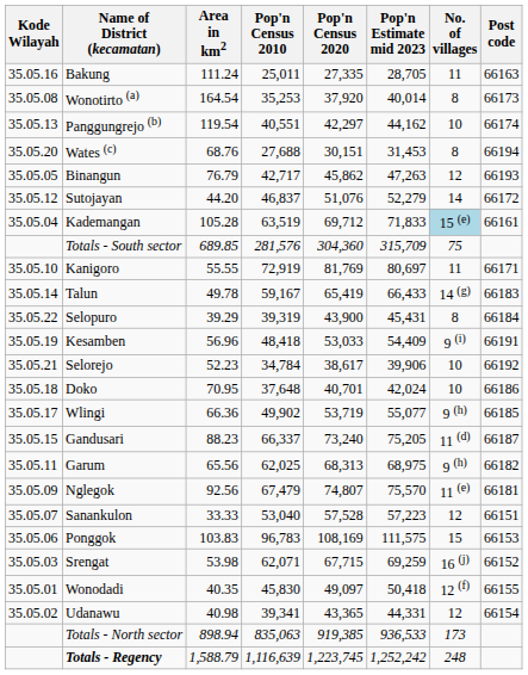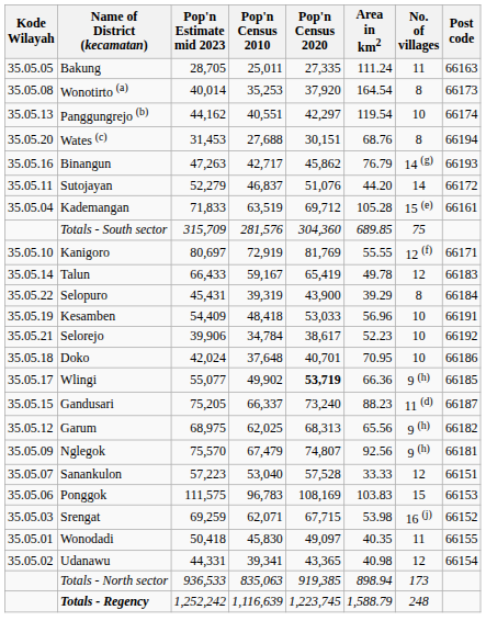columns swapped: Area in km2 <-> Pop'n Estimate mid 2023
Bakung | Kode Wilayah: 35.05.16 -> 35.05.05
Binangun | Kode Wilayah: 35.05.05 -> 35.05.16
Binangun | No. of villages: 12 -> 14 (g)
Sutojayan | Kode Wilayah: 35.05.12 -> 35.05.11
Kademangan | No. of villages: lightblue background -> no background
Kanigoro | No. of villages: 11 -> 12 (f)
Talun | No. of villages: 14 (g) -> 12
Kesamben | No. of villages: 9 (i) -> 10
Wlingi | Pop'n Census 2020: normal -> bold
Garum | Kode Wilayah: 35.05.11 -> 35.05.12
Nglegok | No. of villages: 11 (e) -> 9 (h)
Wonodadi | No. of villages: 12 (f) -> 11
